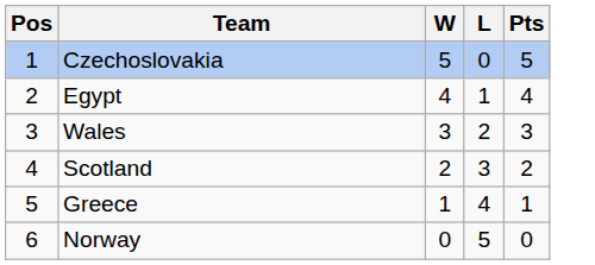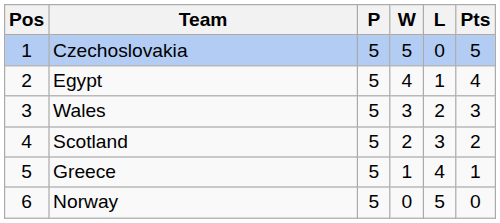+ column: P | 5 | 5 | 5 | 5 | 5 | 5
